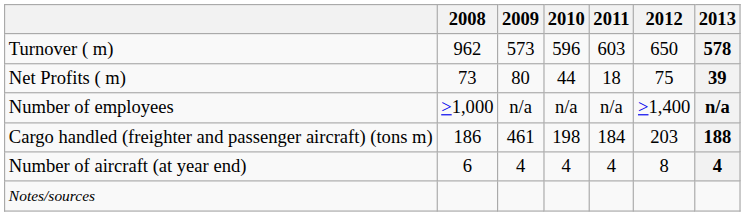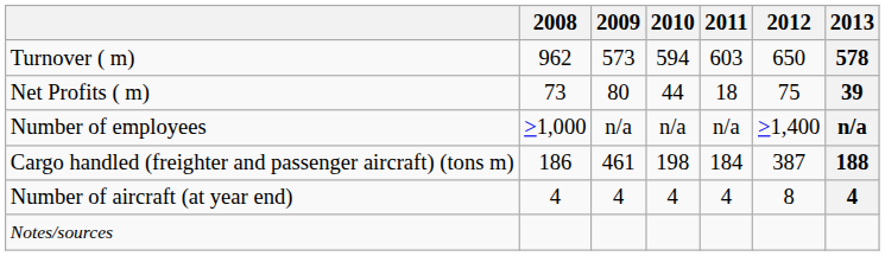Turnover ( m) | 2010: 596 -> 594
Cargo handled (freighter and passenger aircraft) (tons m) | 2012: 203 -> 387
Number of aircraft (at year end) | 2008: 6 -> 4
